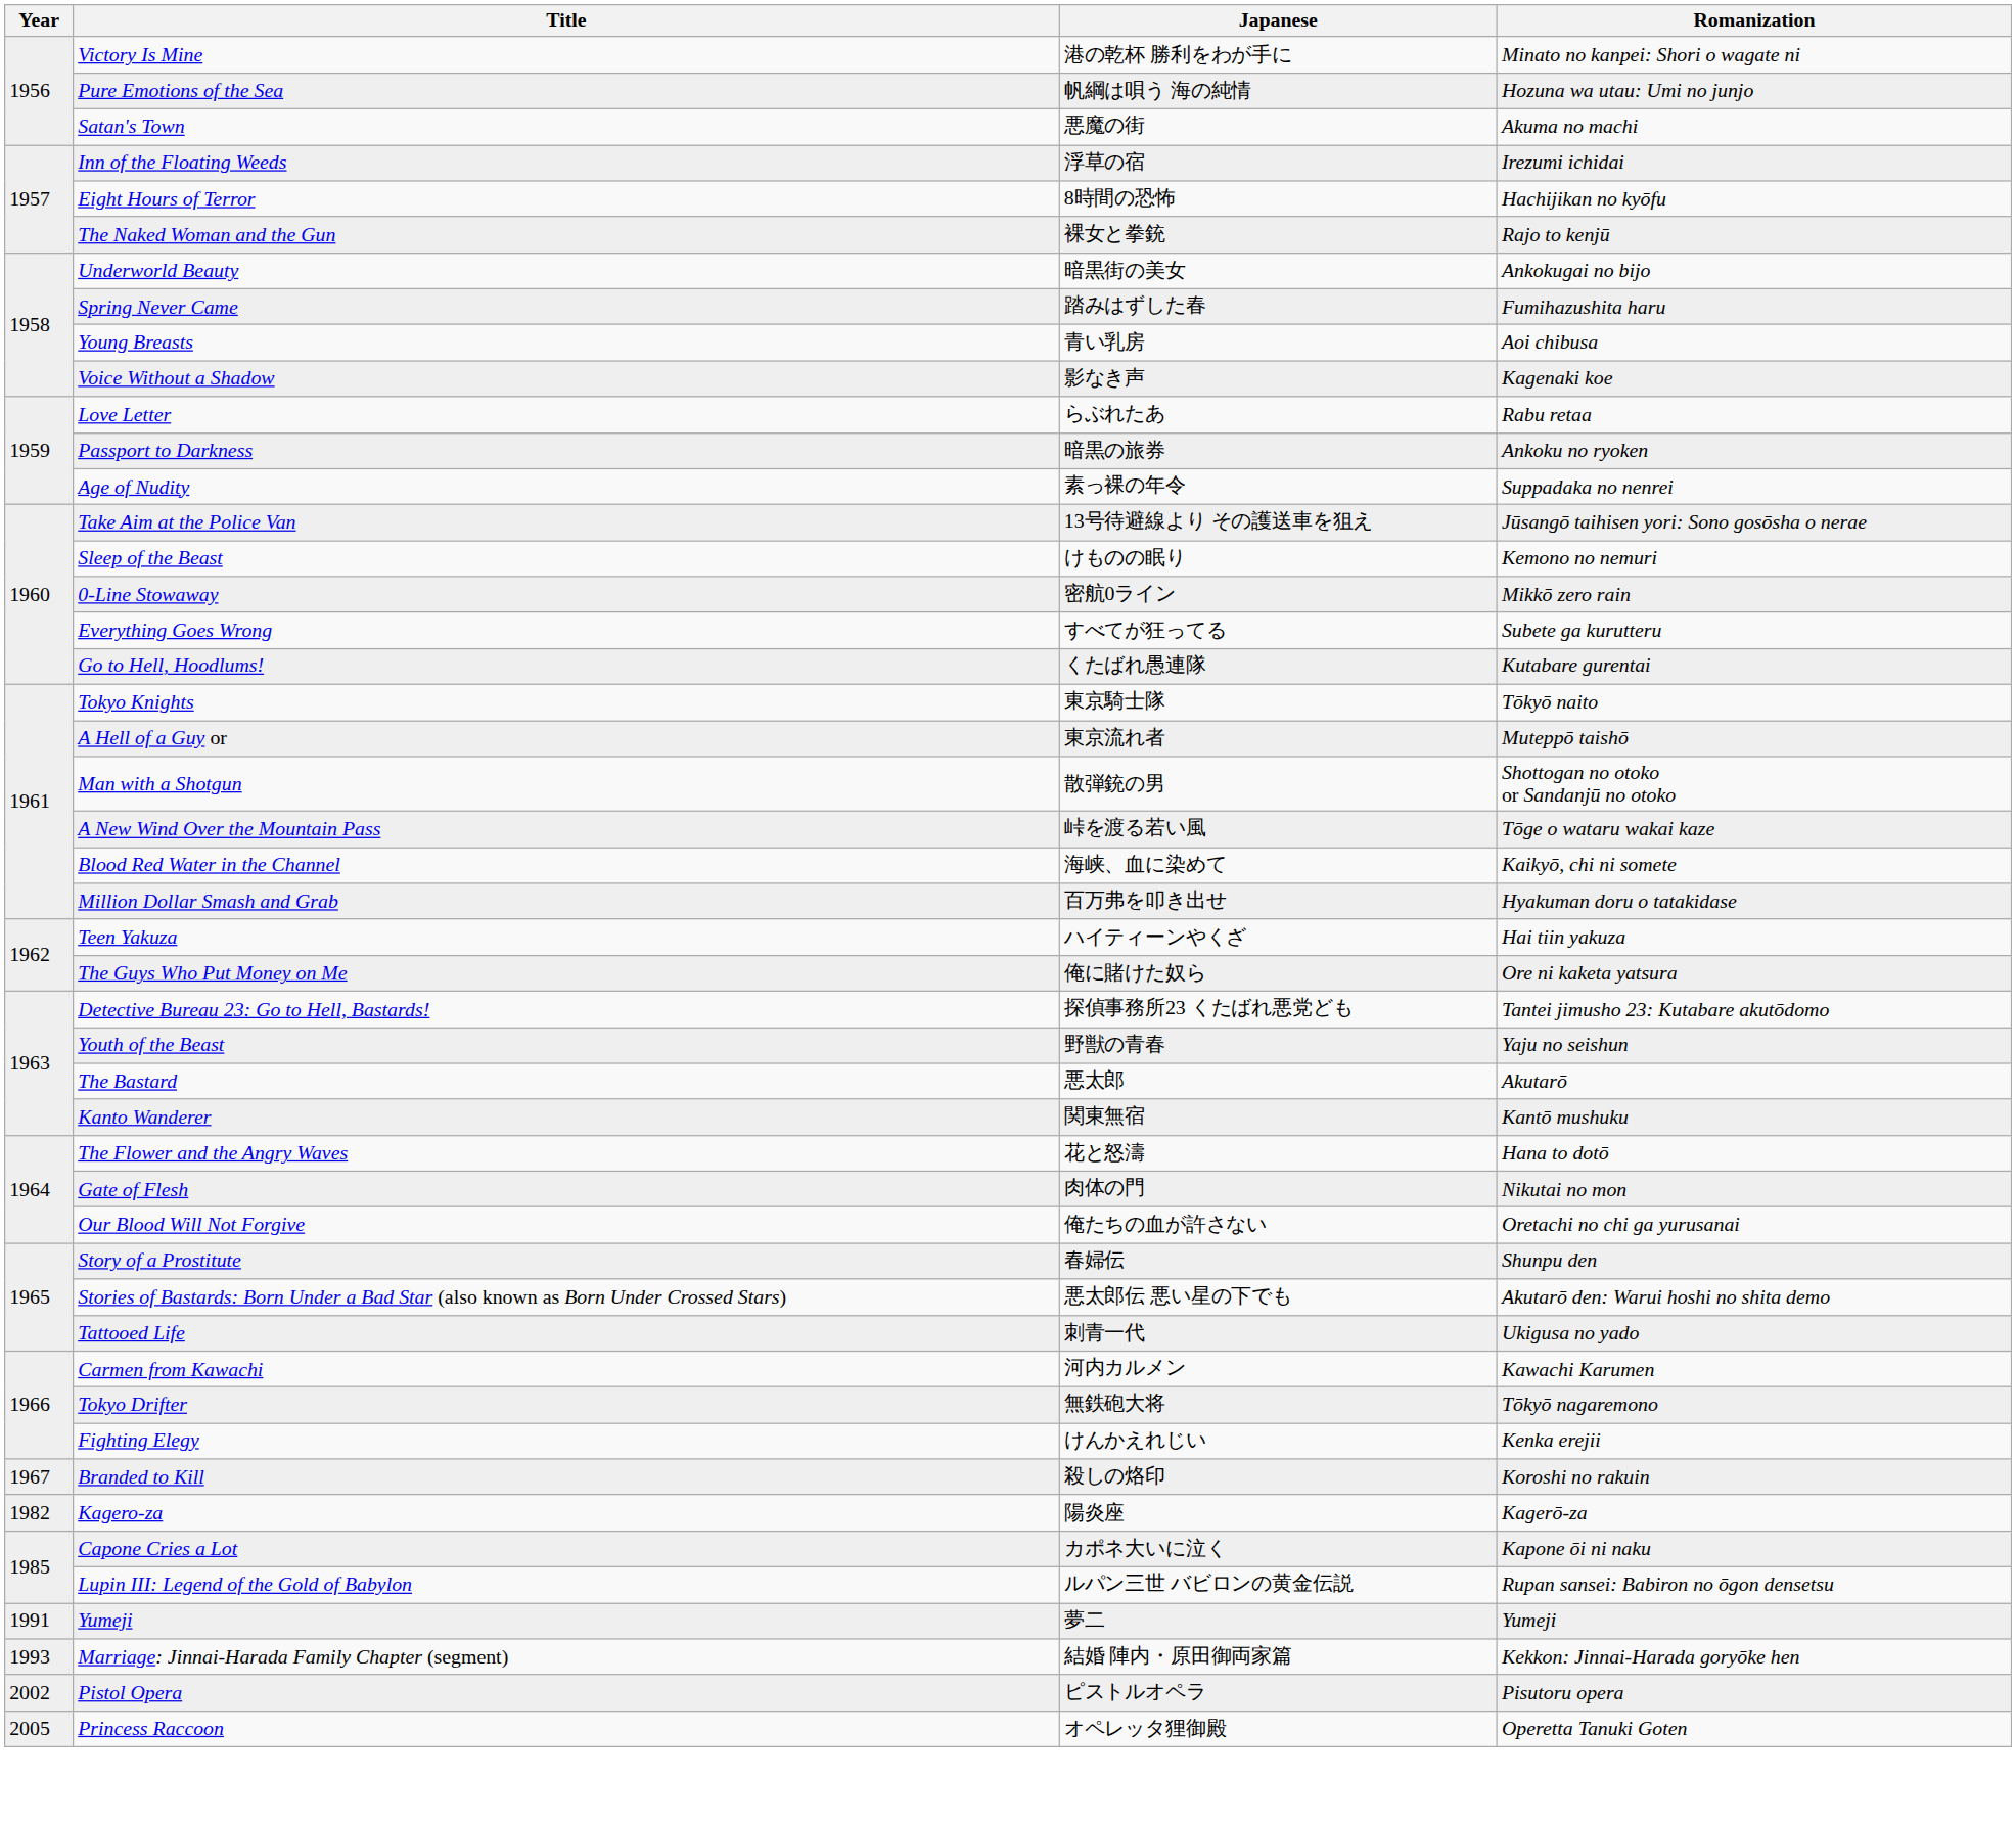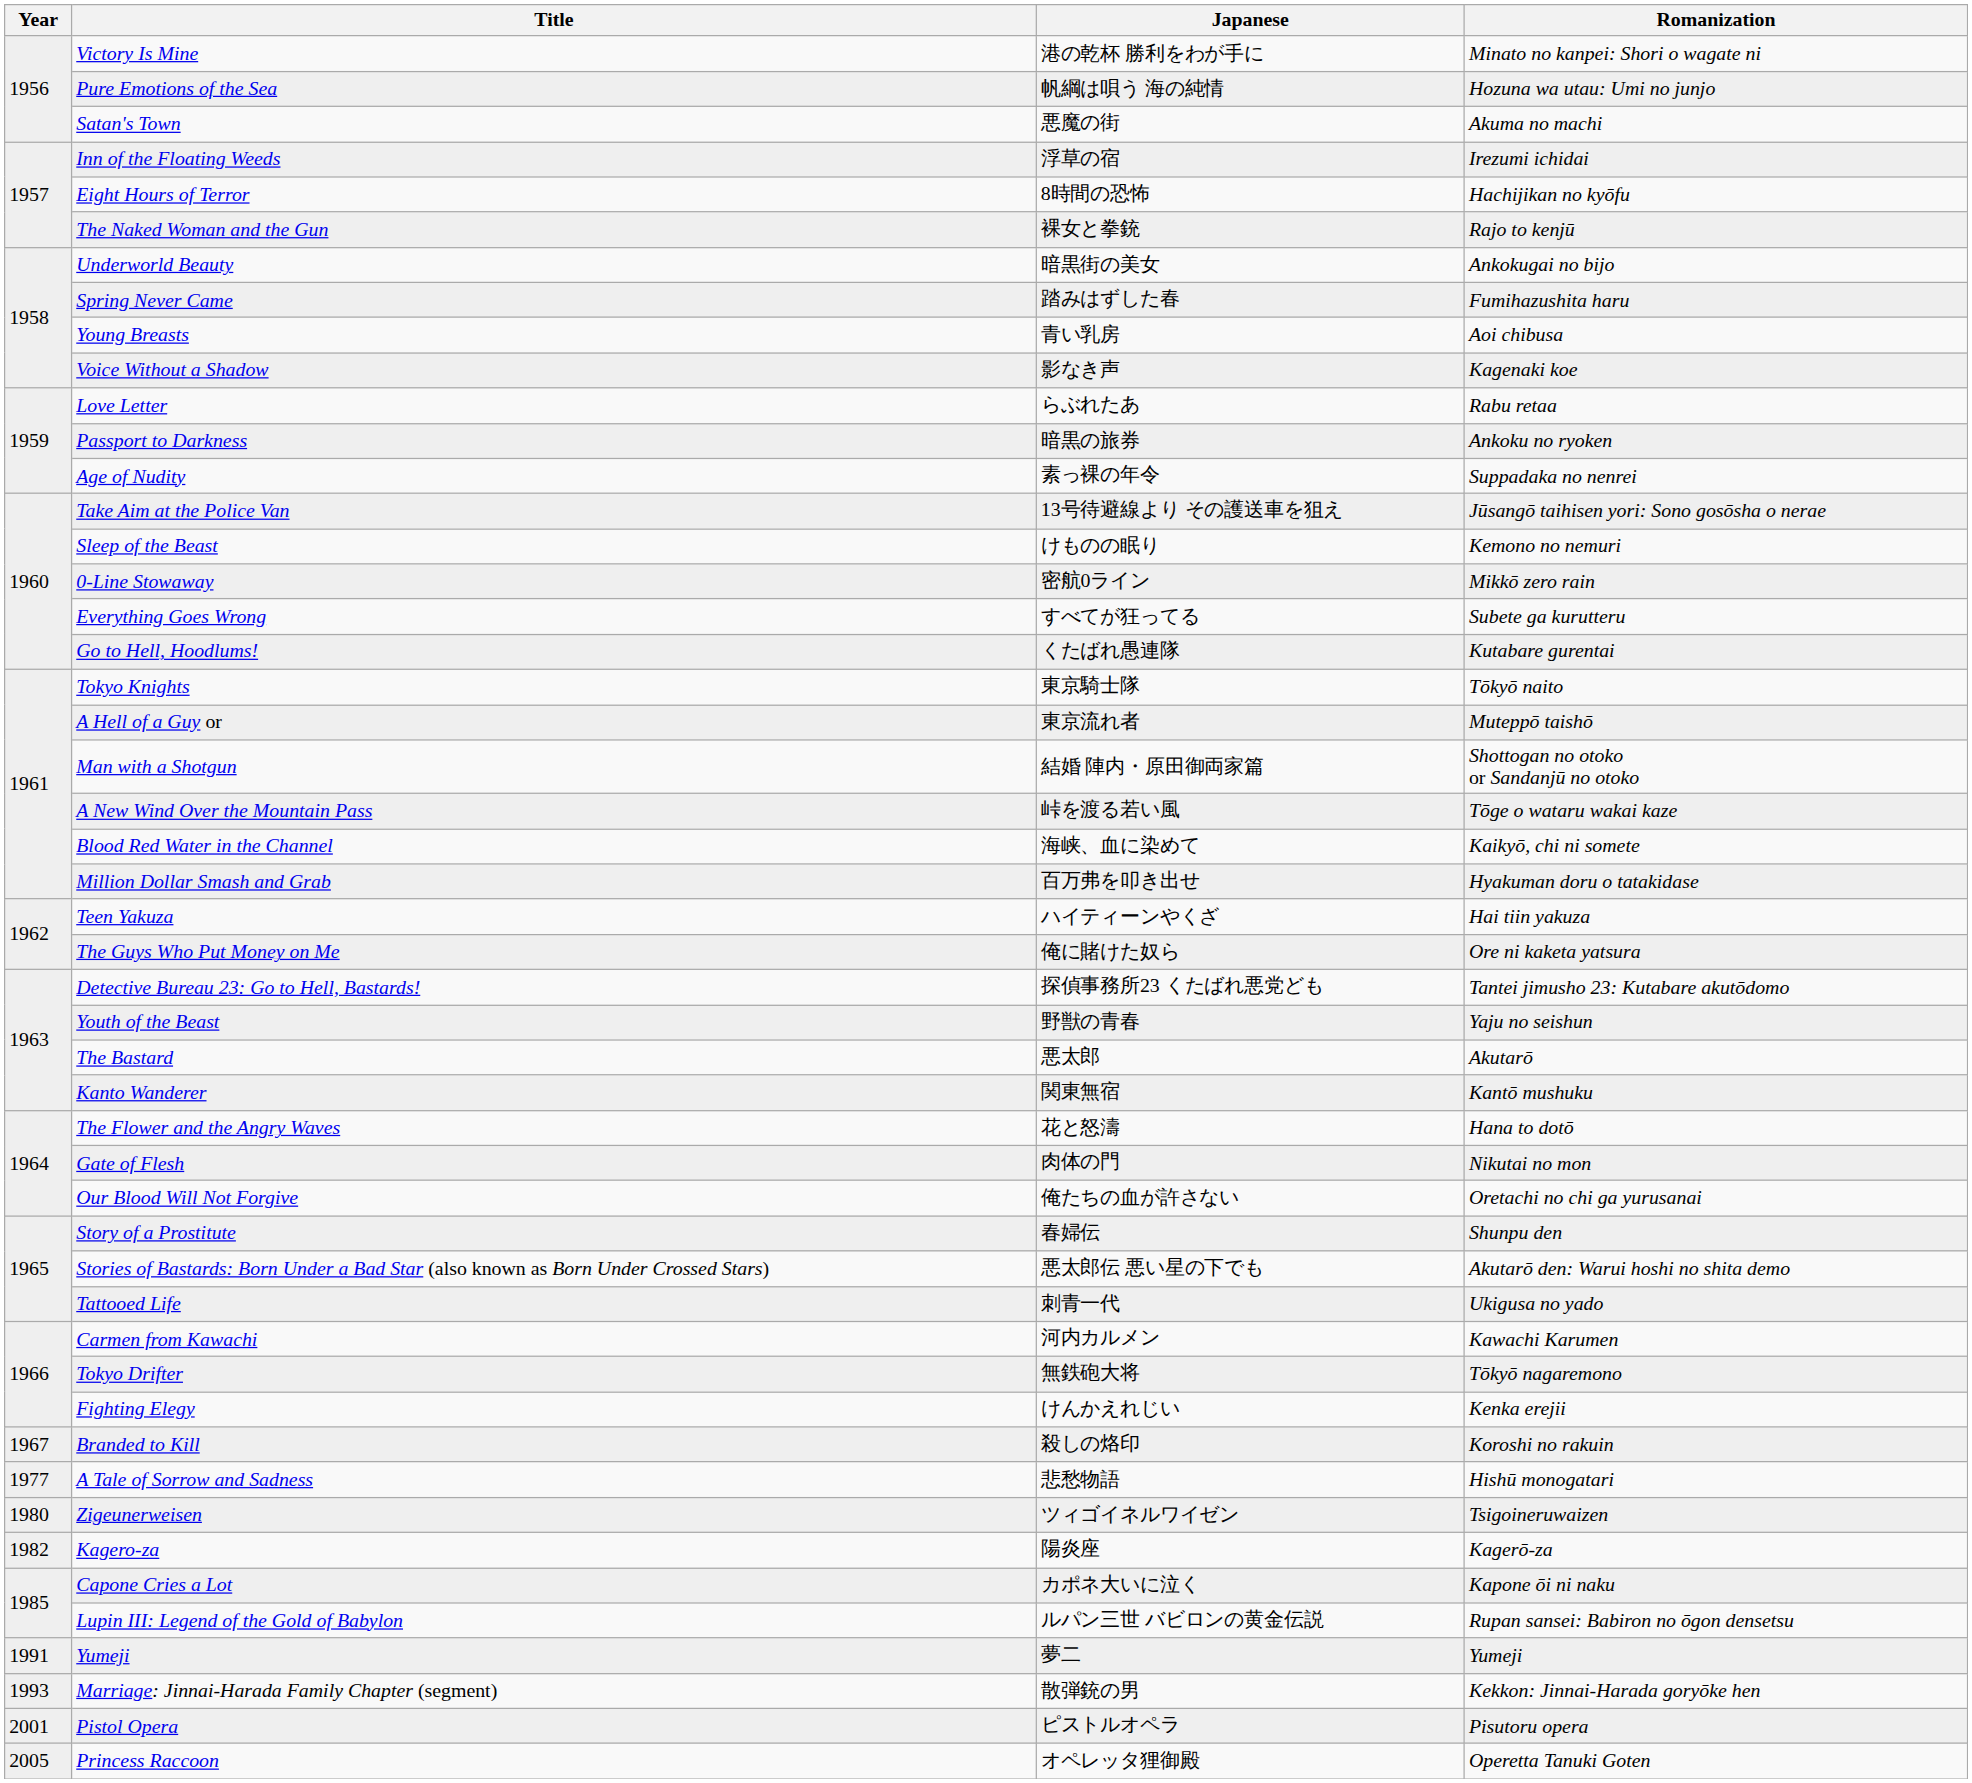Man with a Shotgun | Japanese: 散弾銃の男 -> 結婚 陣内・原田御両家篇
+ row: 1977 | A Tale of Sorrow and Sadness | 悲愁物語 | Hishū monogatari
+ row: 1980 | Zigeunerweisen | ツィゴイネルワイゼン | Tsigoineruwaizen
Marriage: Jinnai-Harada Family Chapter (segment) | Japanese: 結婚 陣内・原田御両家篇 -> 散弾銃の男
Pistol Opera | Year: 2002 -> 2001
